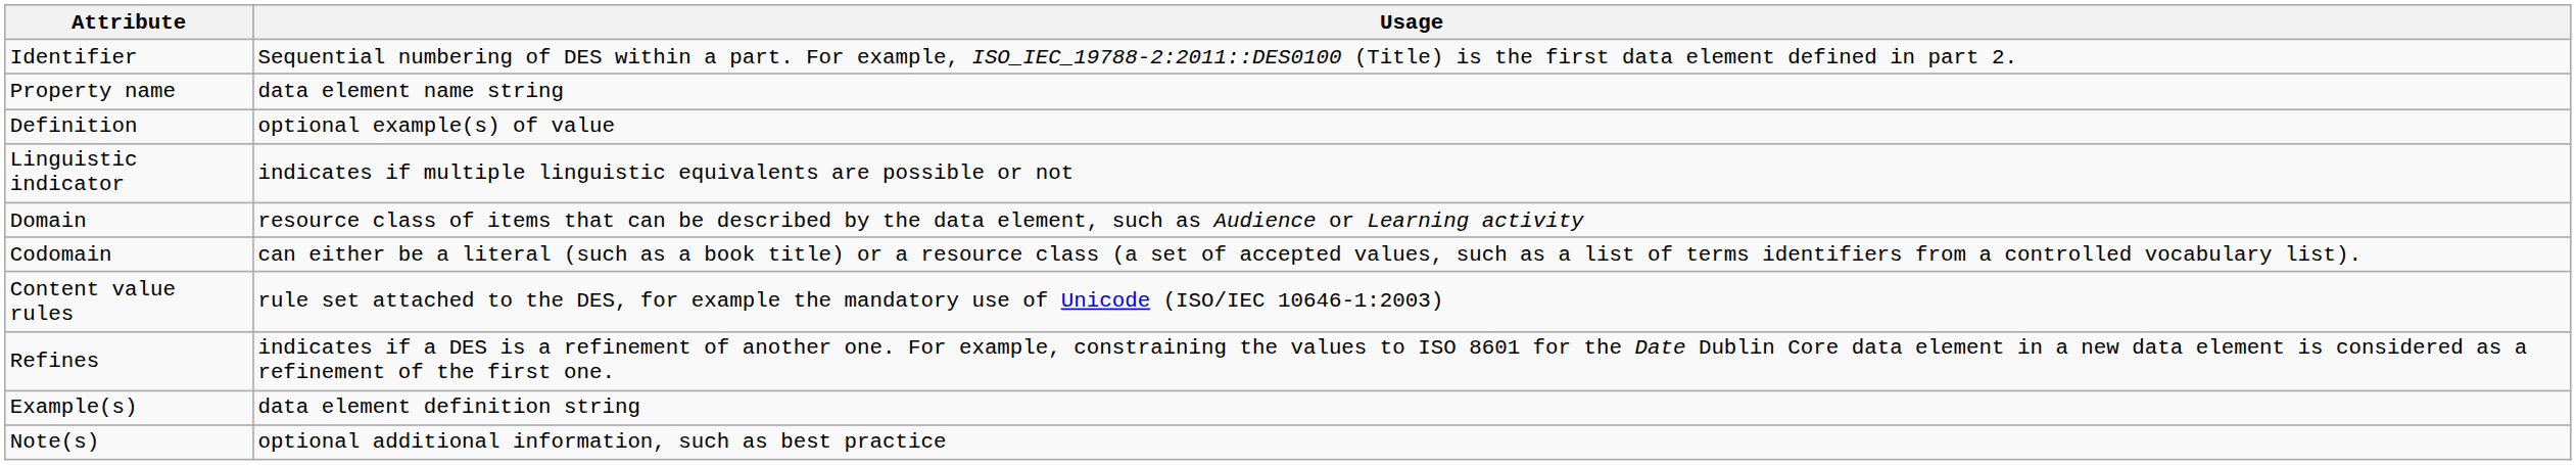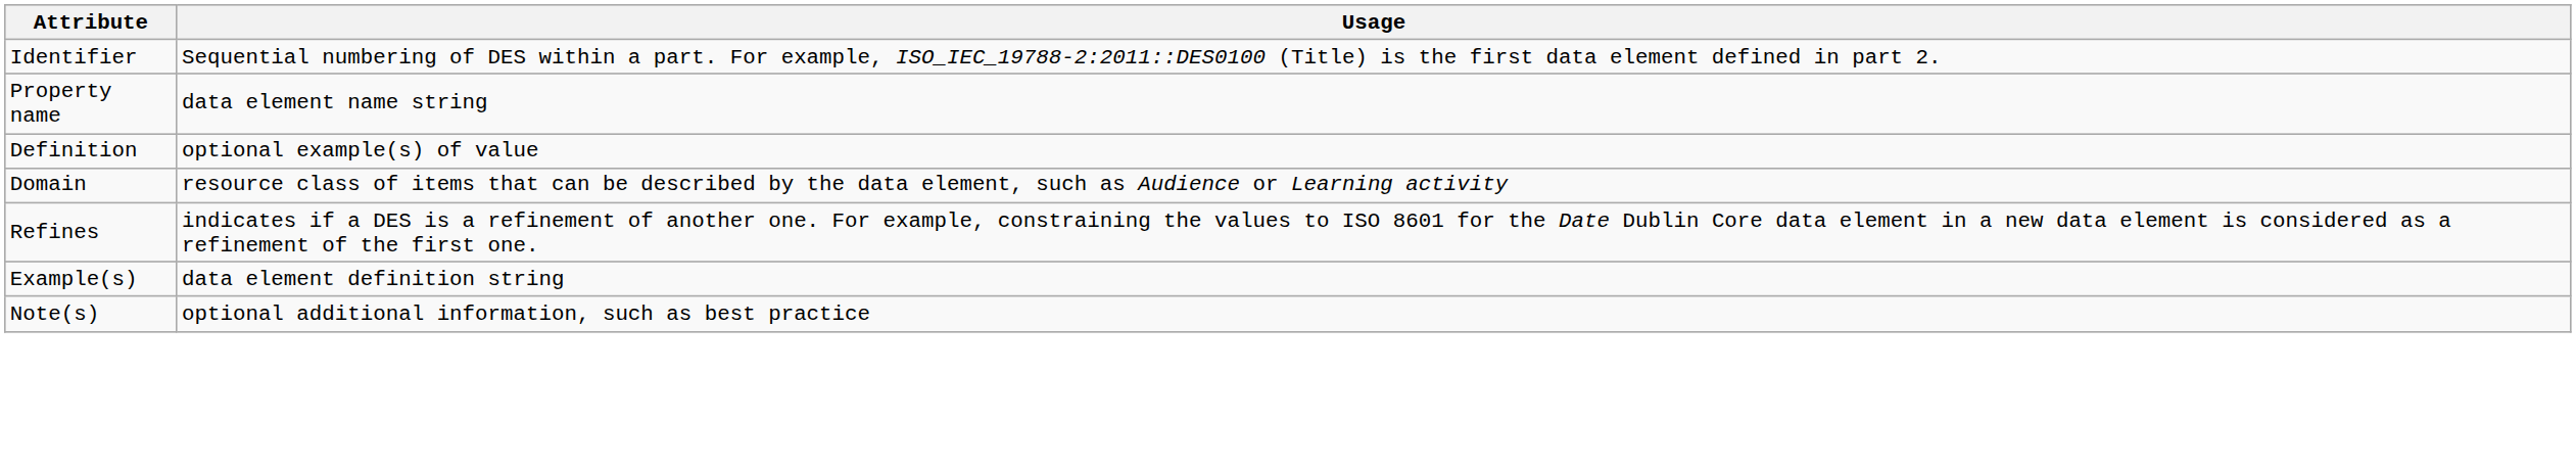- row: Linguistic indicator | indicates if multiple linguistic equivalents are possible or not
- row: Codomain | can either be a literal (such as a book title) or a resource class (a set of accepted values, such as a list of terms identifiers from a controlled vocabulary list).
- row: Content value rules | rule set attached to the DES, for example the mandatory use of Unicode (ISO/IEC 10646-1:2003)
